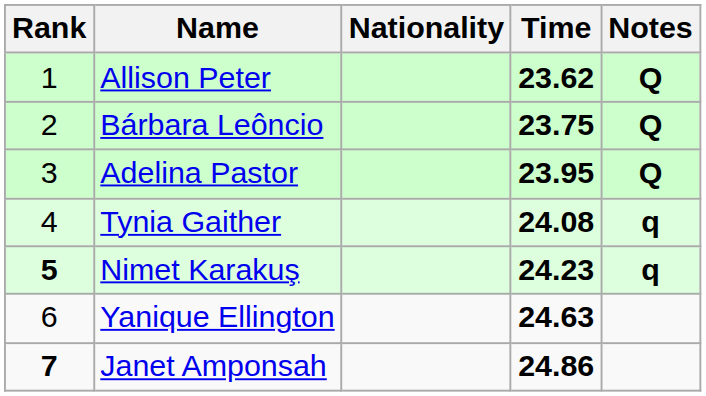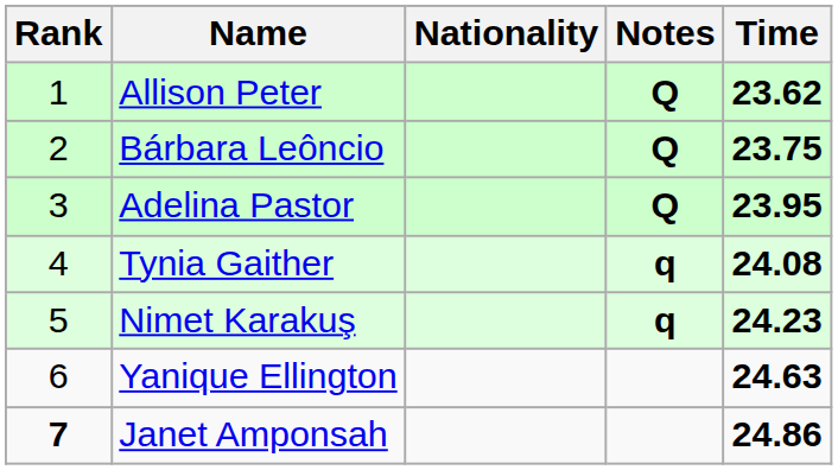columns swapped: Time <-> Notes
Nimet Karakuş | Rank: bold -> normal
